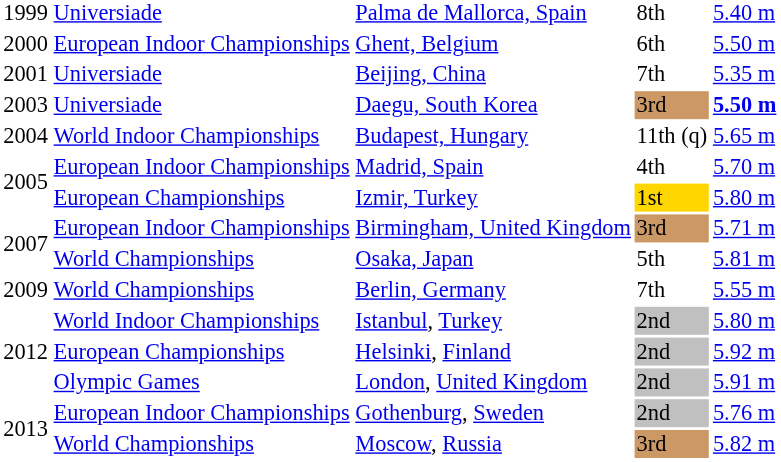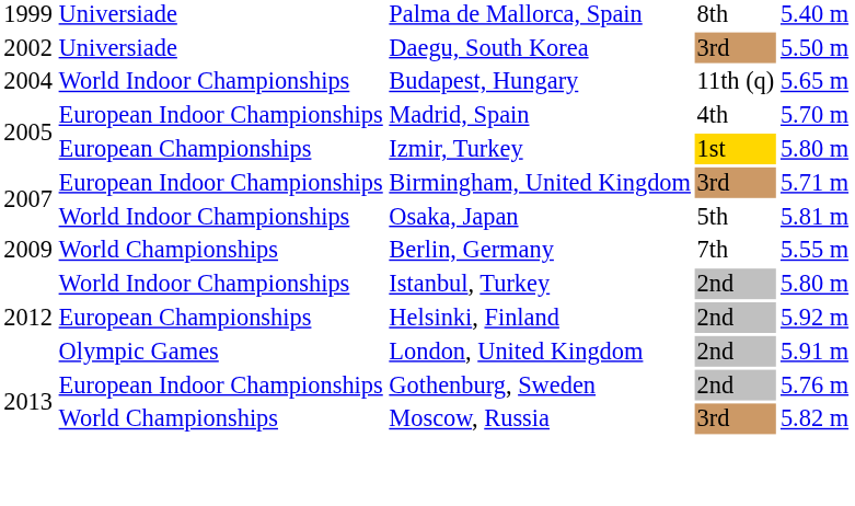- row: 2000 | European Indoor Championships | Ghent, Belgium | 6th | 5.50 m
- row: 2001 | Universiade | Beijing, China | 7th | 5.35 m
Daegu, South Korea | column 1: 2003 -> 2002
Daegu, South Korea | column 5: bold -> normal
Osaka, Japan | column 2: World Championships -> World Indoor Championships
